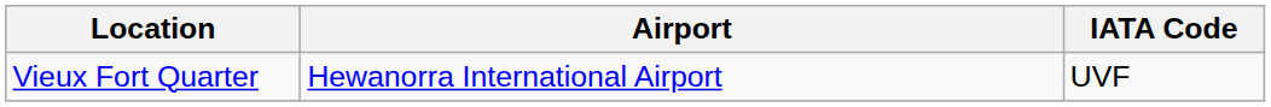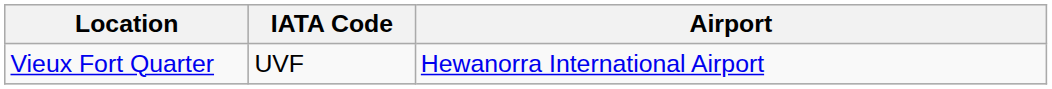columns swapped: Airport <-> IATA Code
